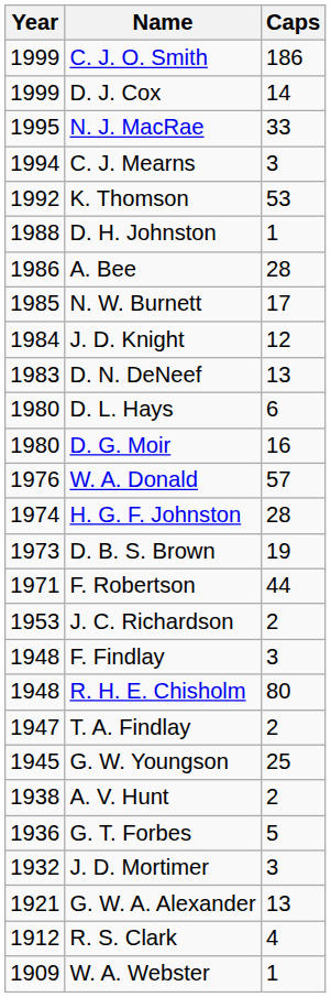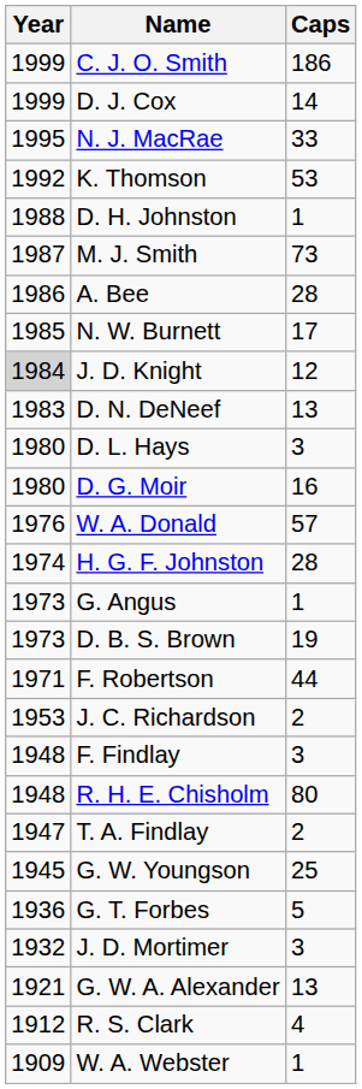- row: 1994 | C. J. Mearns | 3
+ row: 1987 | M. J. Smith | 73
J. D. Knight | Year: no background -> lightgrey background
D. L. Hays | Caps: 6 -> 3
+ row: 1973 | G. Angus | 1
- row: 1938 | A. V. Hunt | 2
